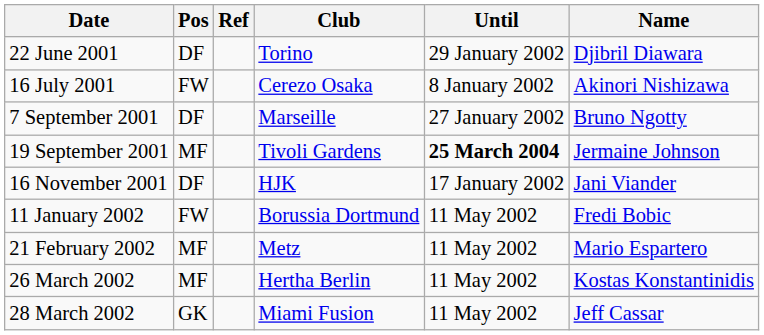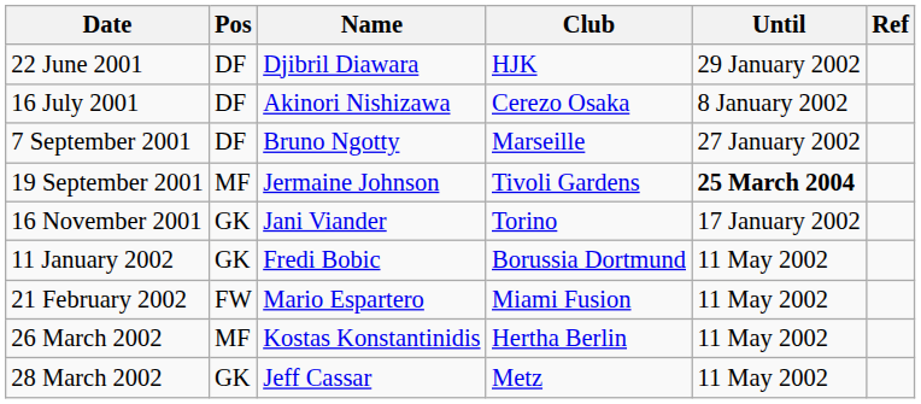columns swapped: Name <-> Ref
22 June 2001 | Club: Torino -> HJK
16 July 2001 | Pos: FW -> DF
16 November 2001 | Pos: DF -> GK
16 November 2001 | Club: HJK -> Torino
11 January 2002 | Pos: FW -> GK
21 February 2002 | Pos: MF -> FW
21 February 2002 | Club: Metz -> Miami Fusion
28 March 2002 | Club: Miami Fusion -> Metz
